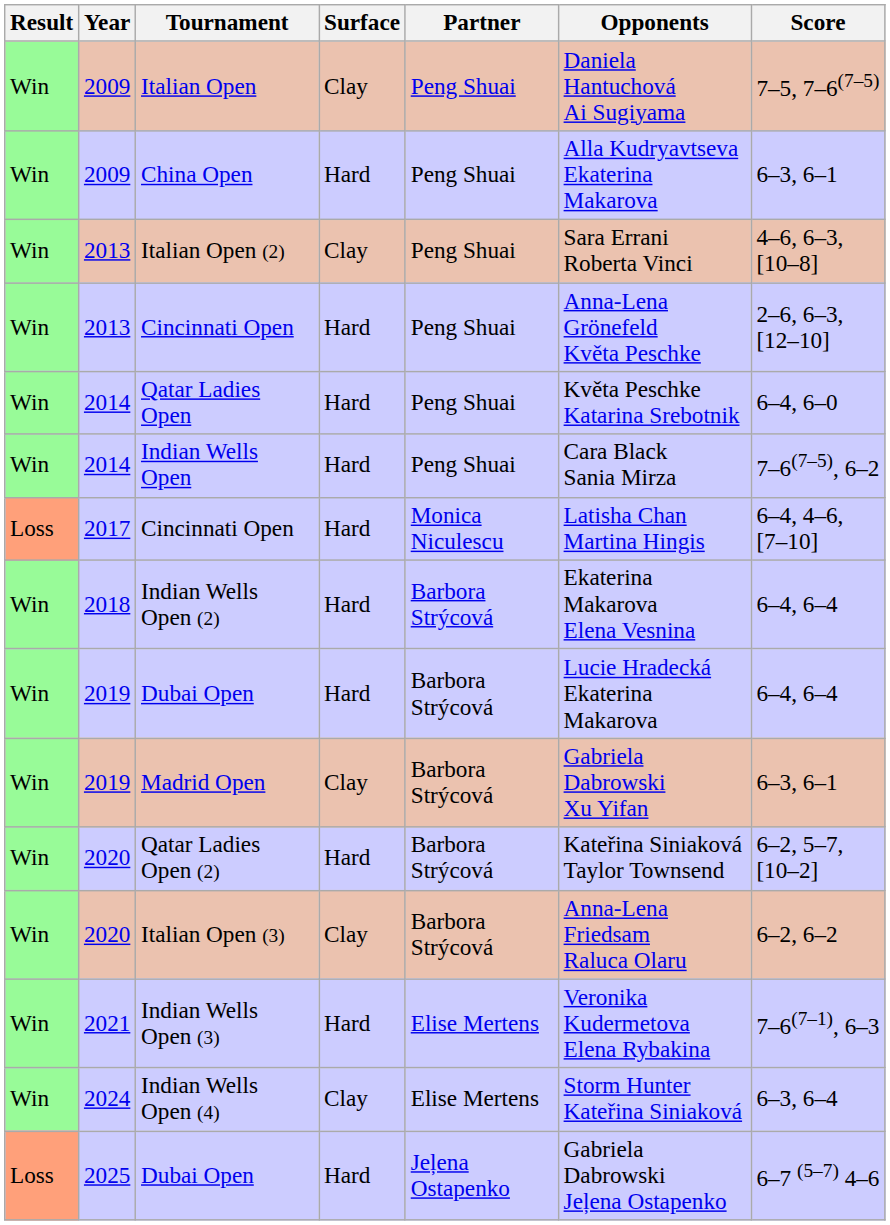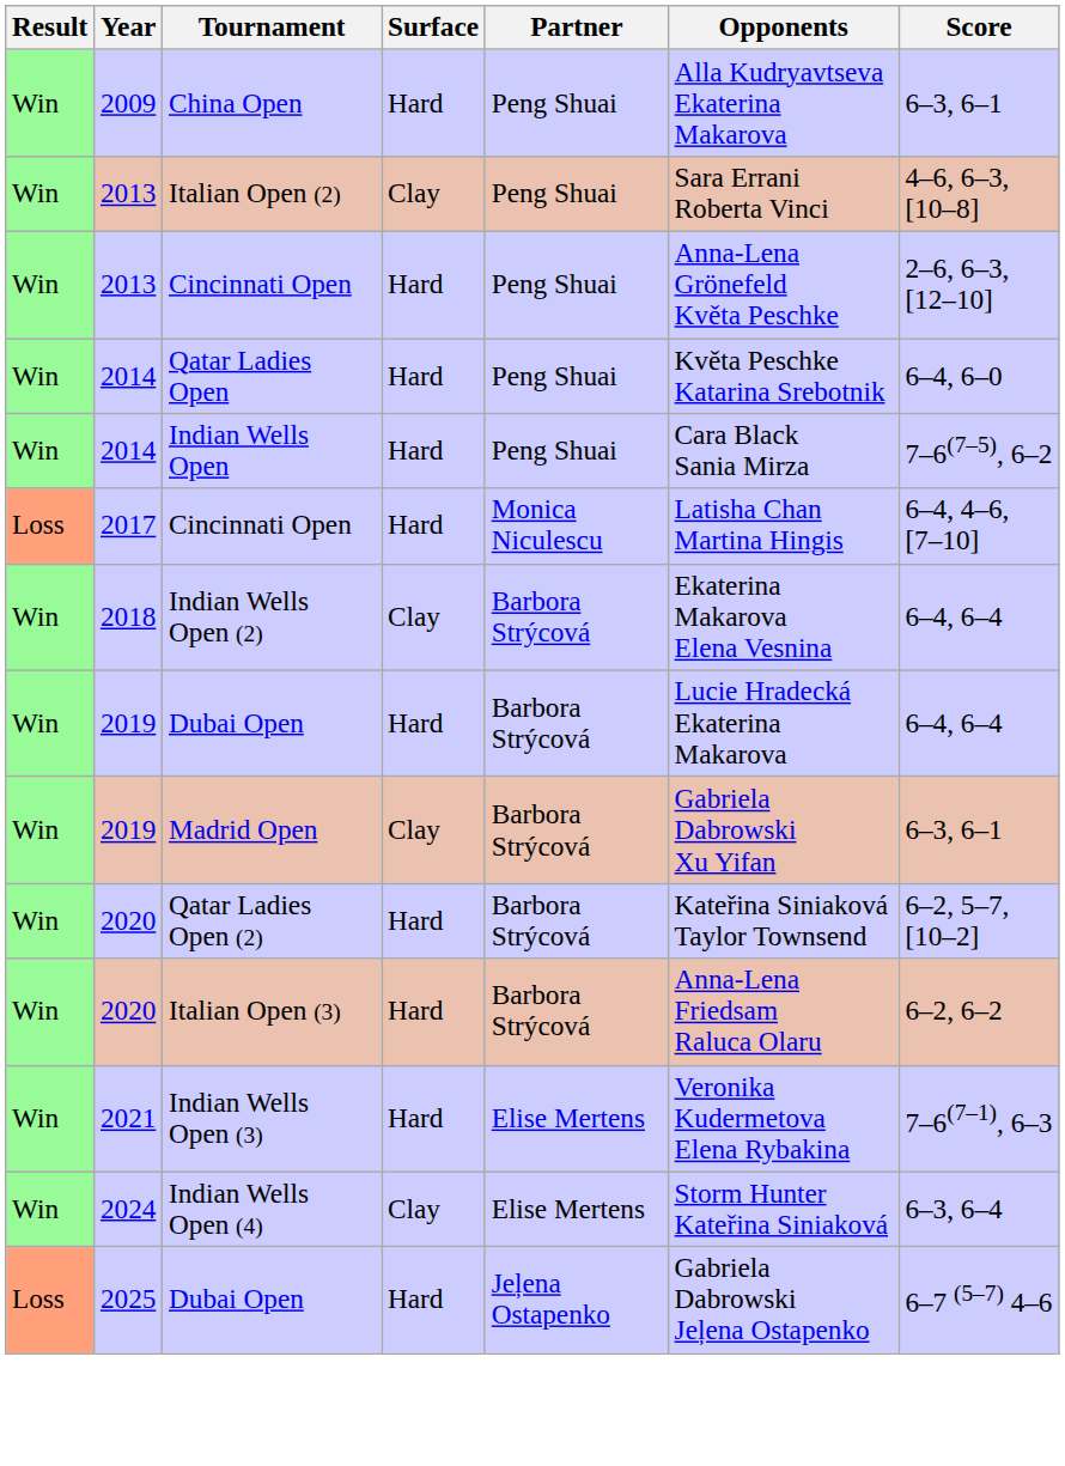- row: Win | 2009 | Italian Open | Clay | Peng Shuai | Daniela Hantuchová Ai Sugiyama | 7–5, 7–6(7–5)
Indian Wells Open (2) | Surface: Hard -> Clay
Italian Open (3) | Surface: Clay -> Hard
